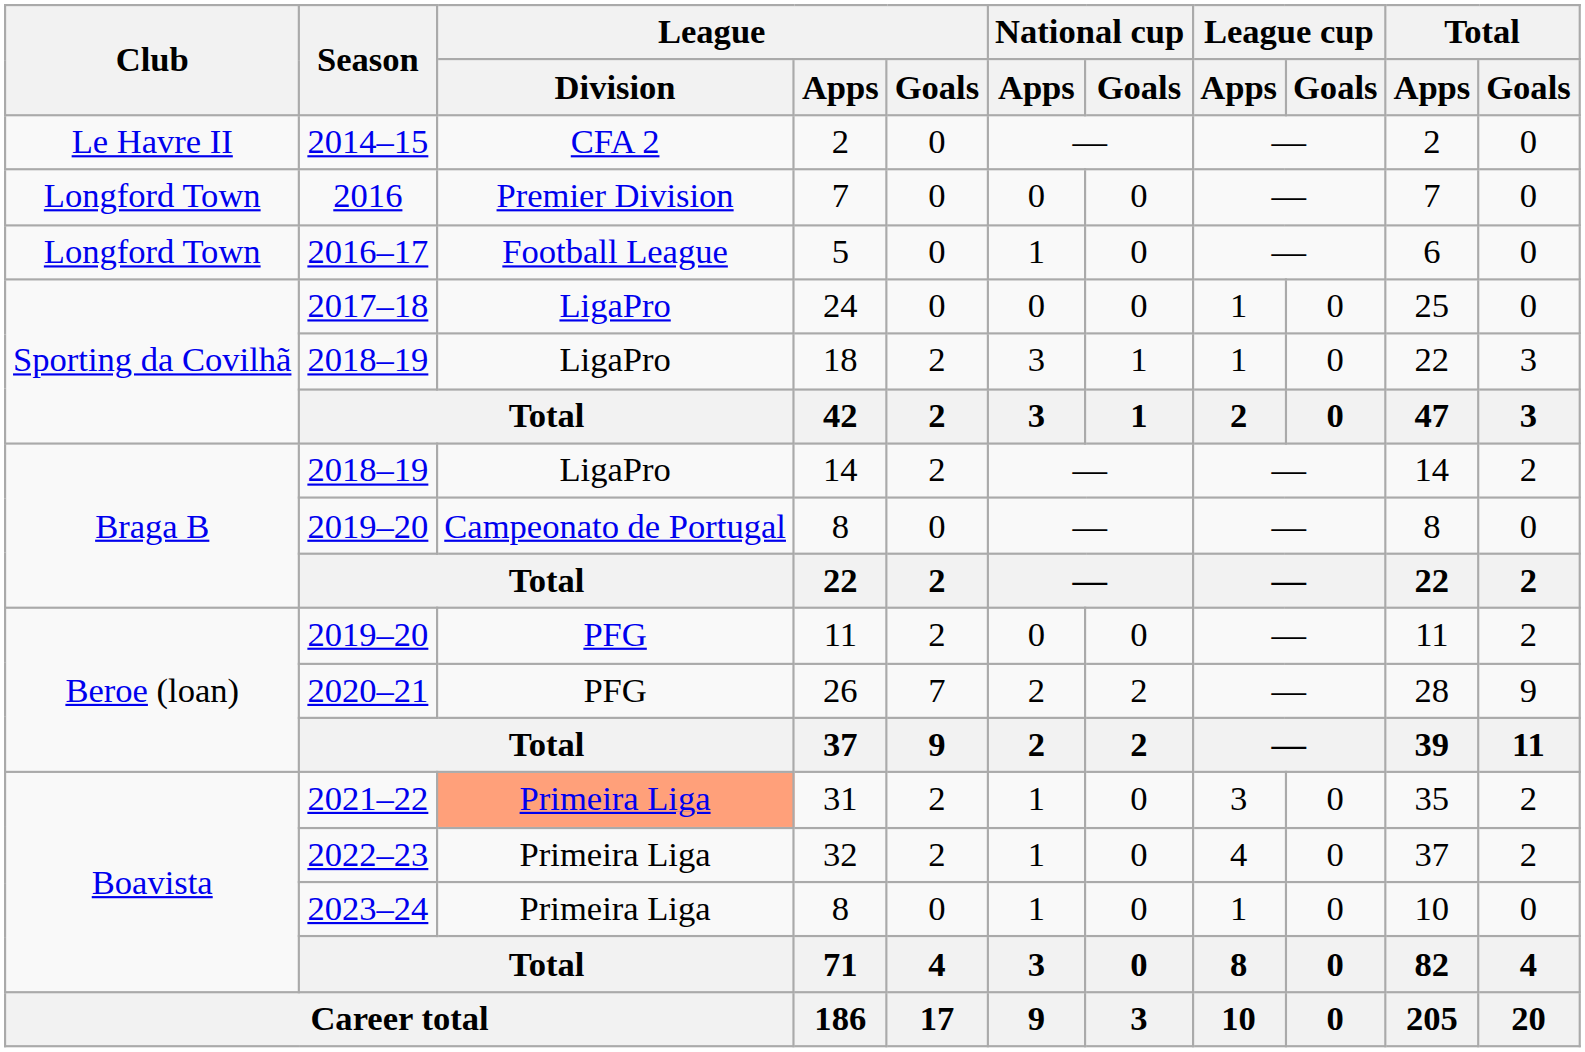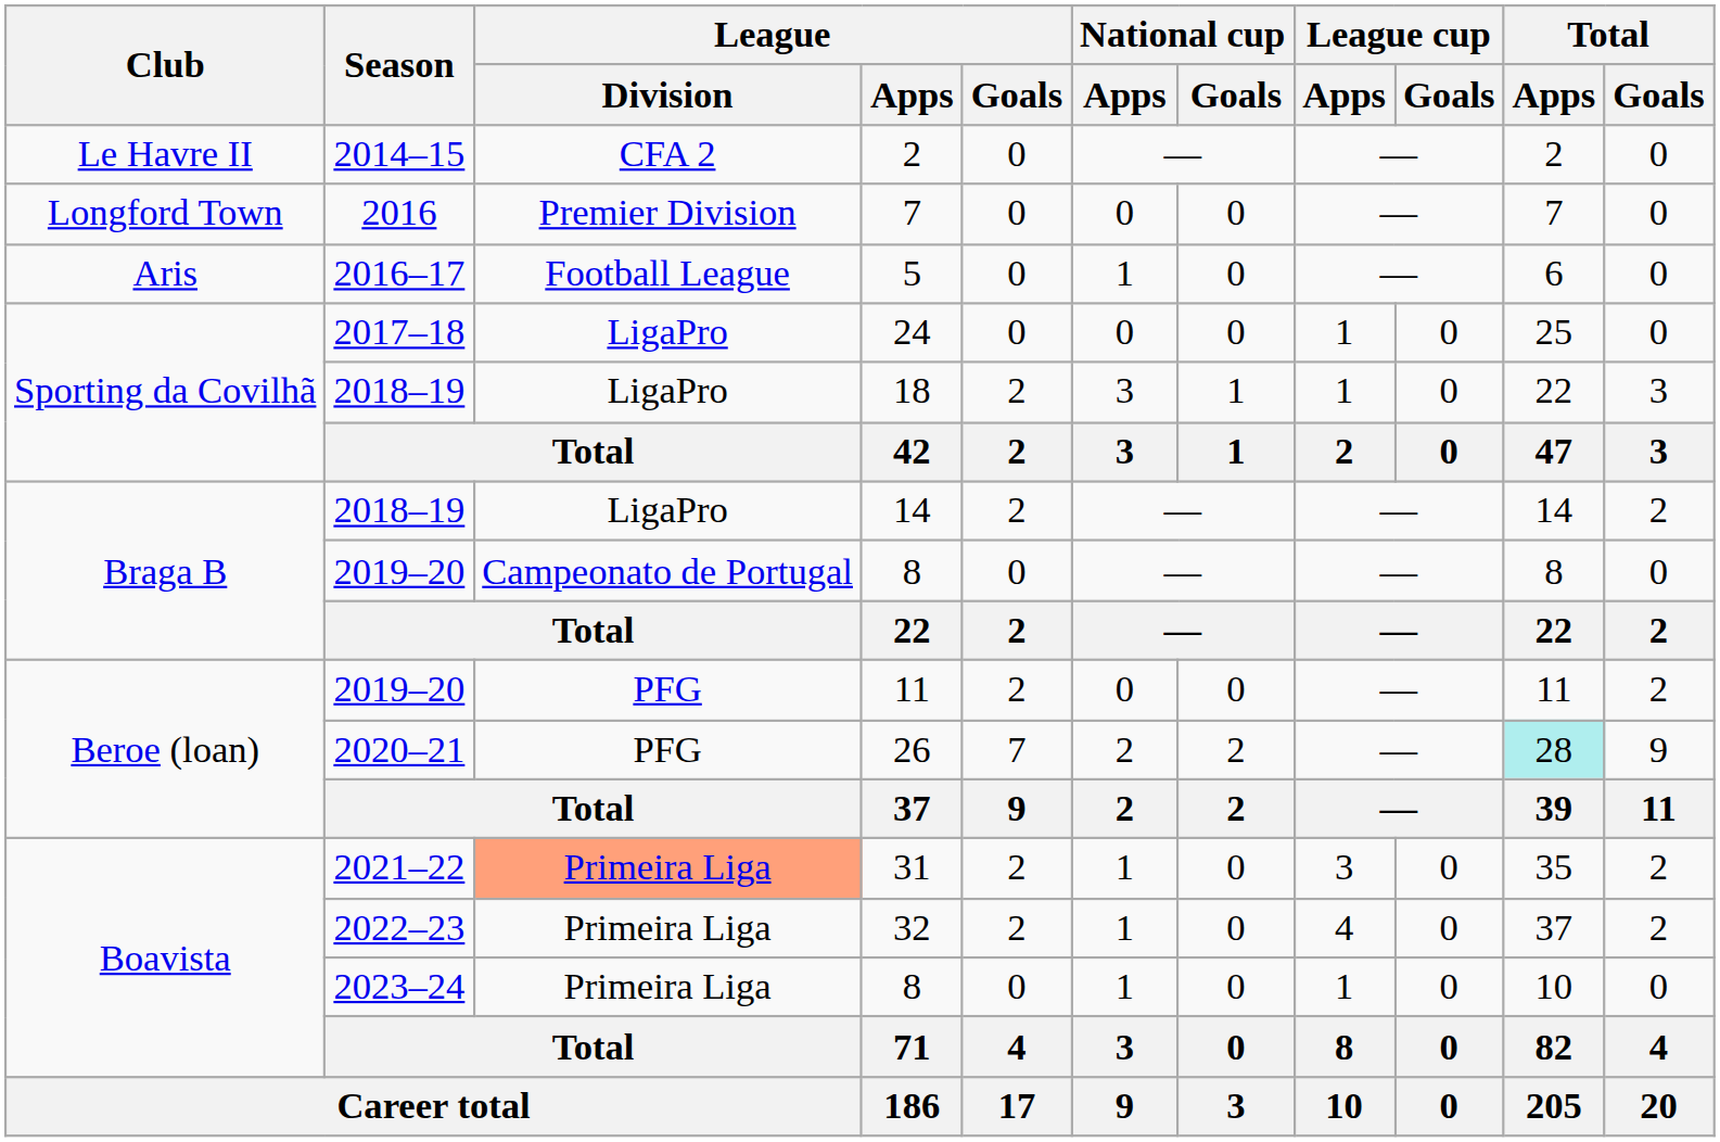5 | Club: Longford Town -> Aris
26 | Total / Apps: no background -> paleturquoise background
